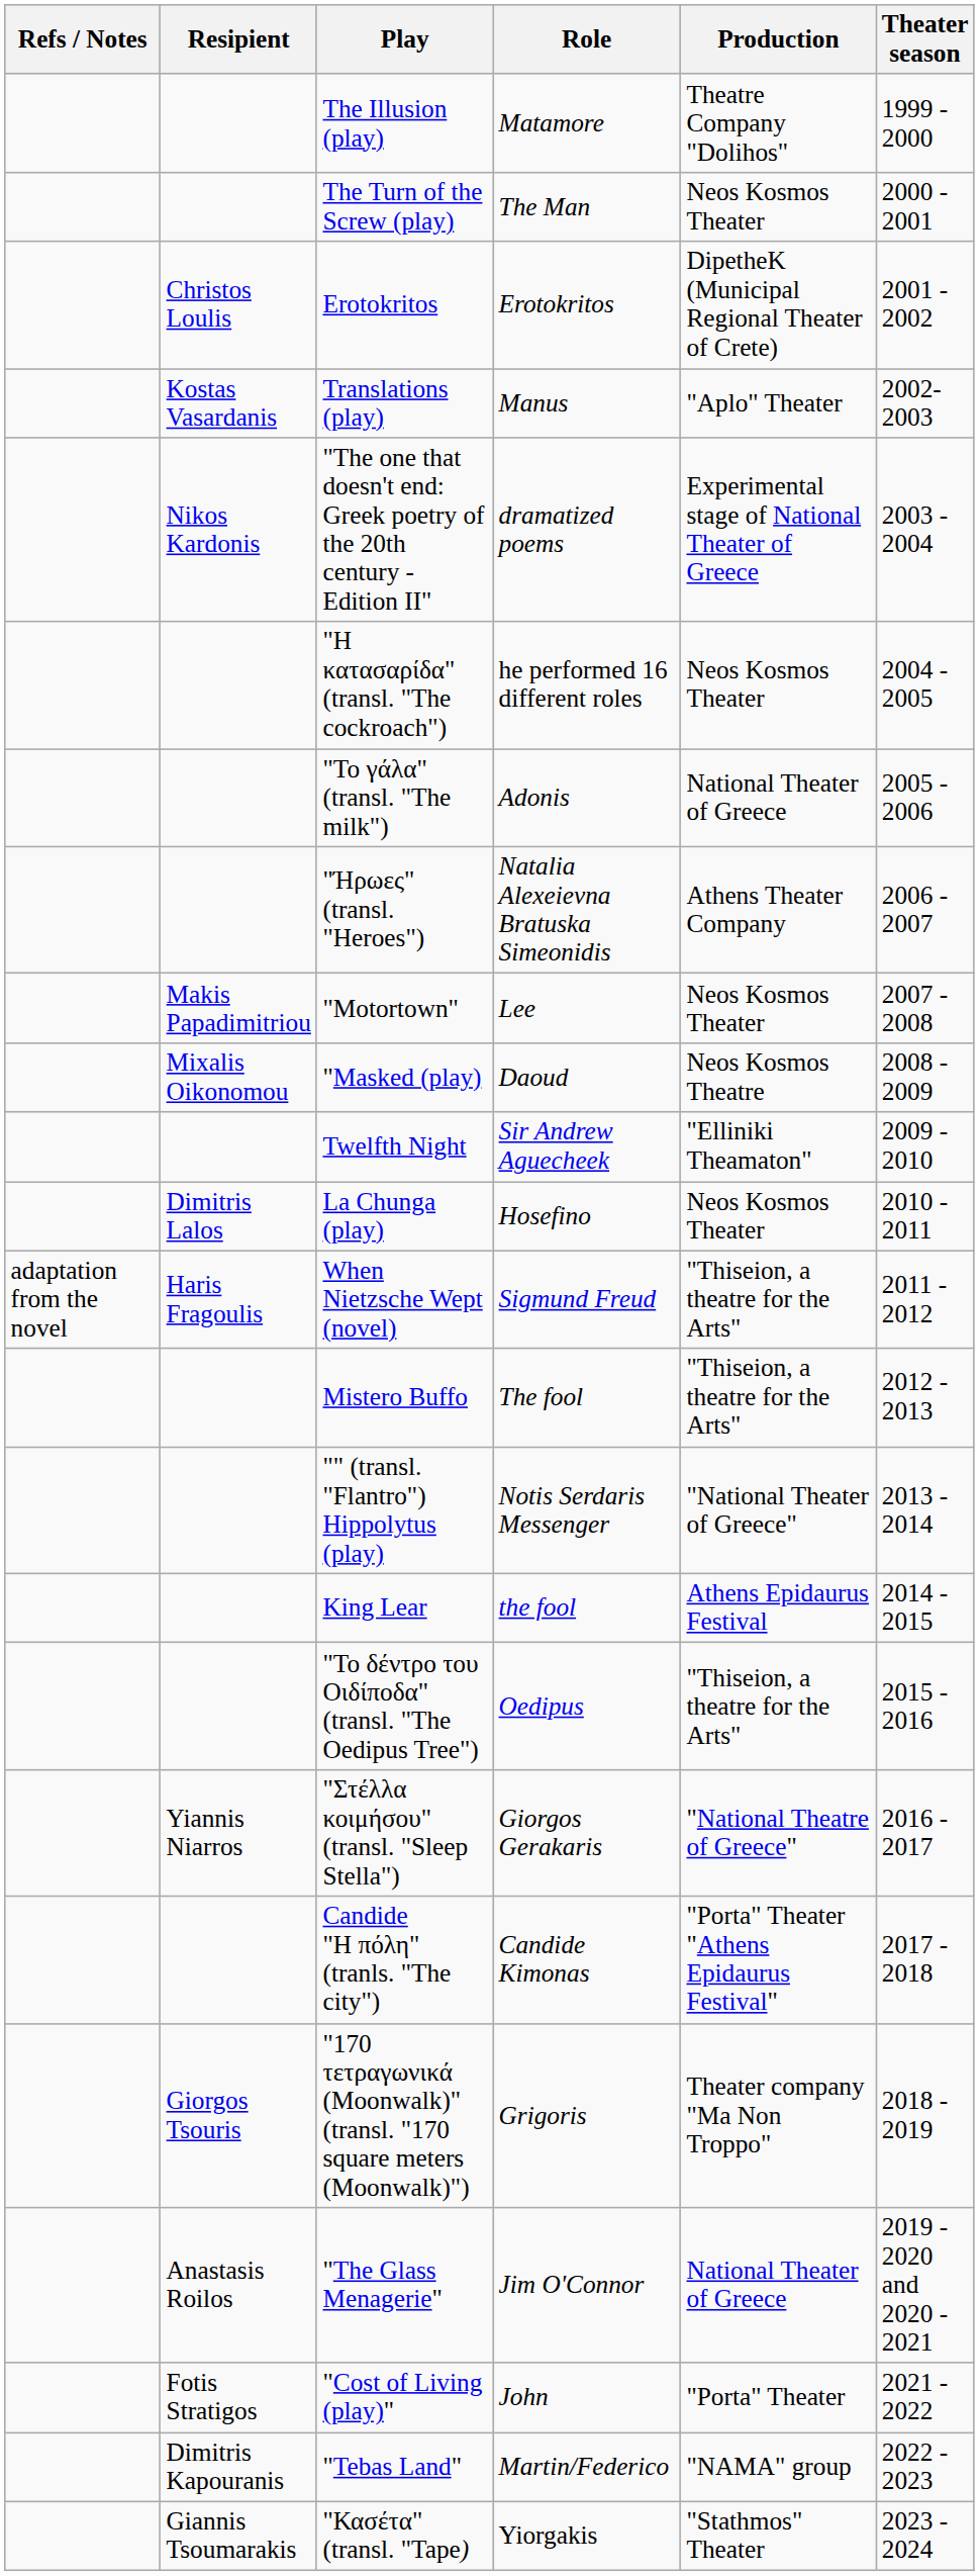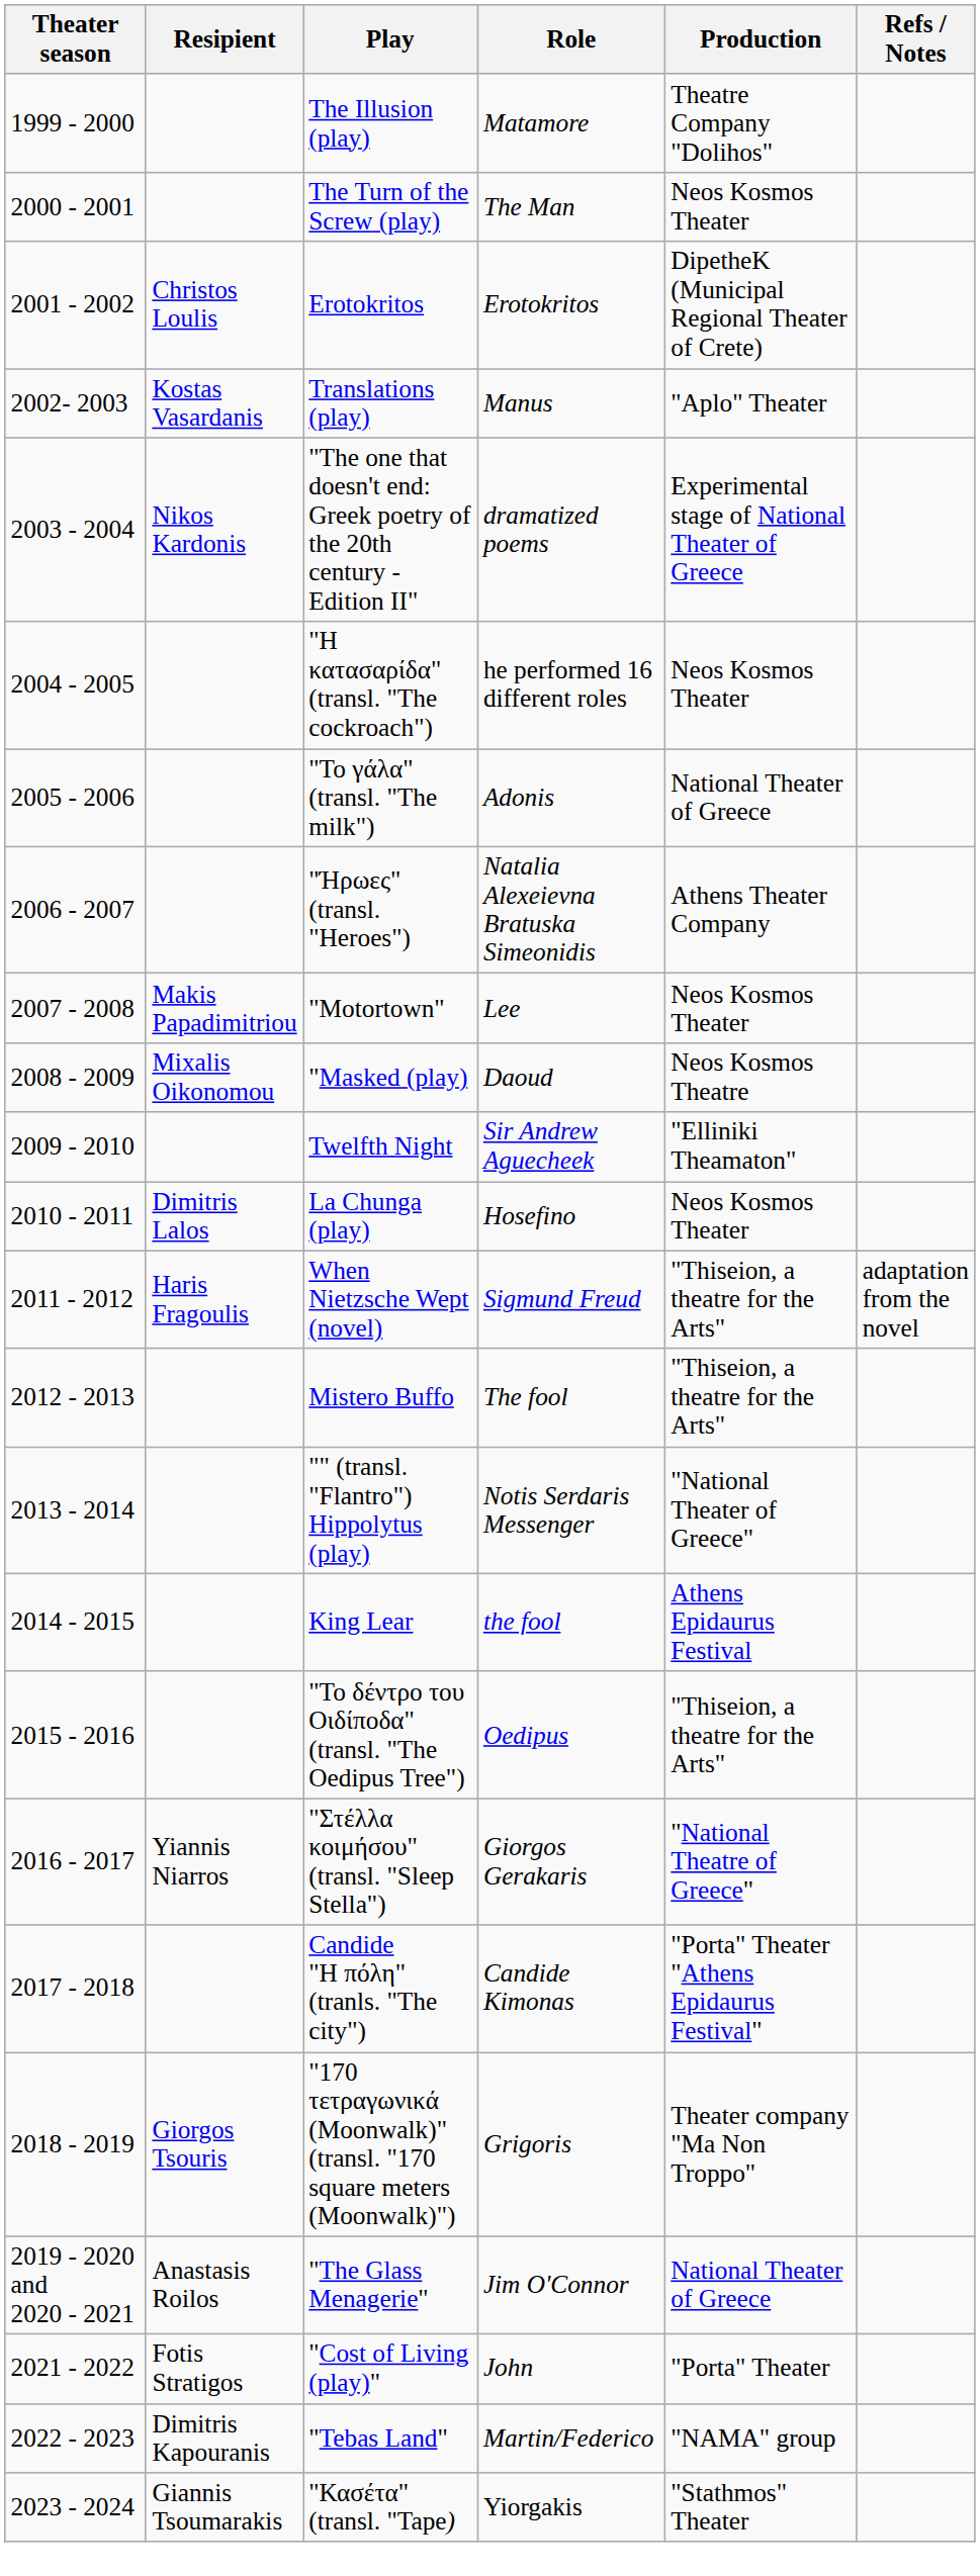columns swapped: Theater season <-> Refs / Notes
